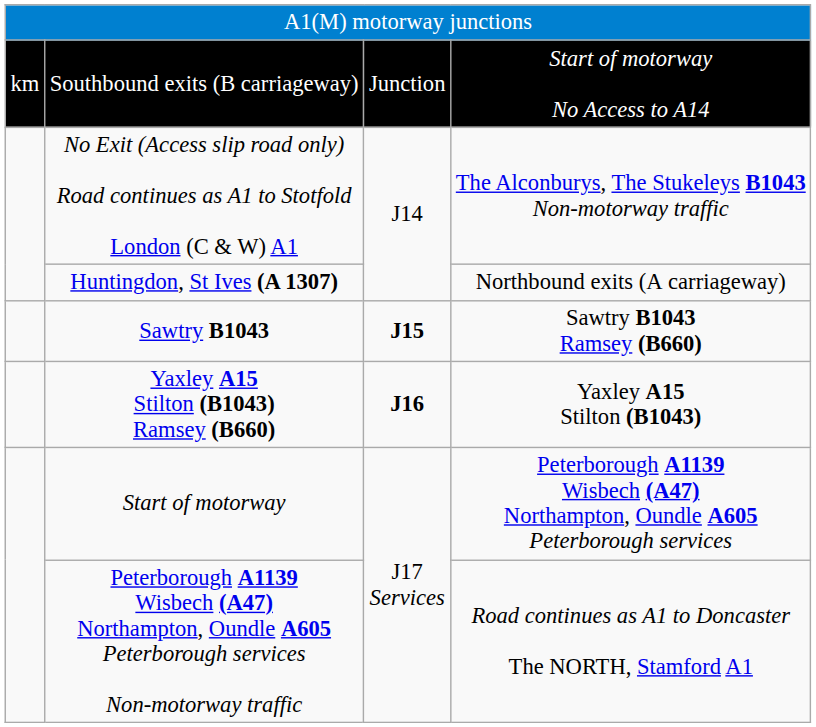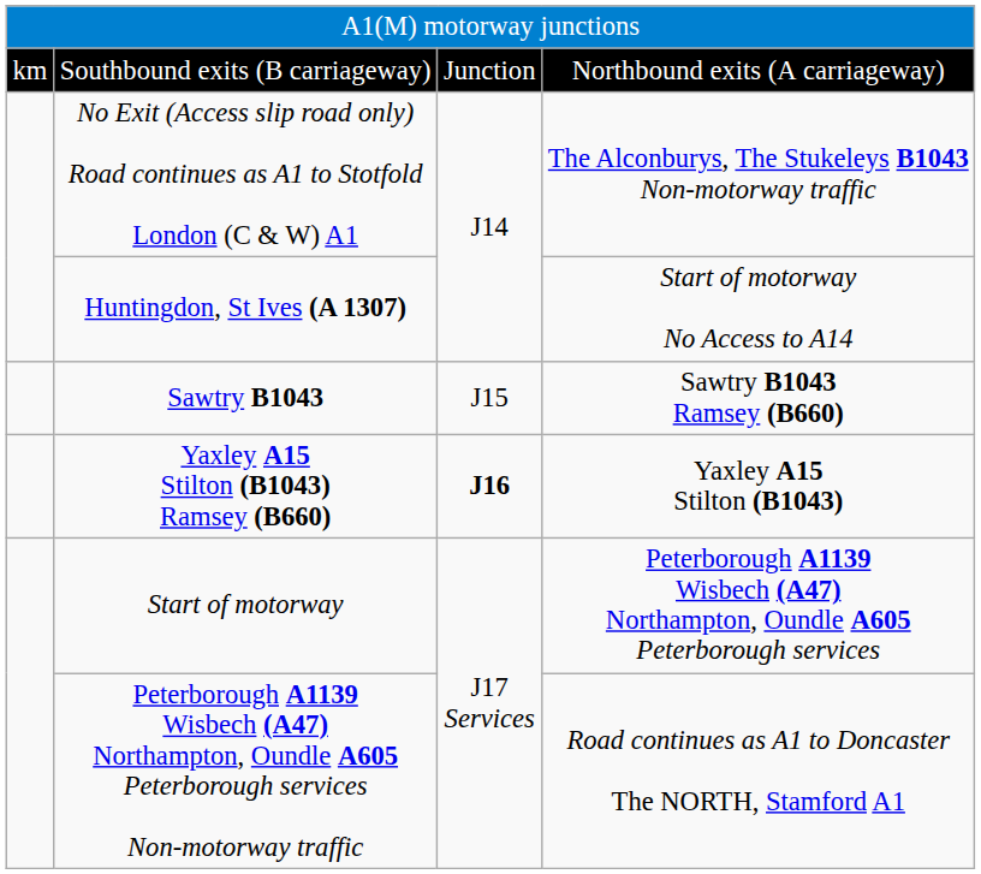Southbound exits (B carriageway) | column 4: Start of motorway No Access to A14 -> Northbound exits (A carriageway)
Huntingdon, St Ives (A 1307) | column 4: Northbound exits (A carriageway) -> Start of motorway No Access to A14
Sawtry B1043 | column 3: bold -> normal
